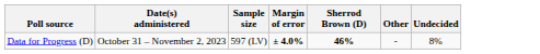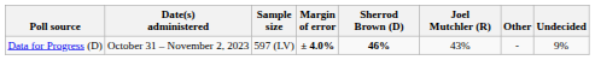+ column: Joel Mutchler (R) | 43%
Data for Progress (D) | Undecided: 8% -> 9%
